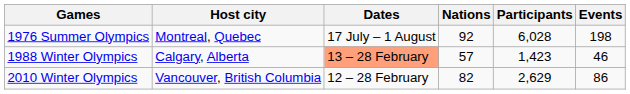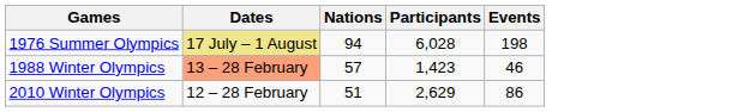- column: Host city | Montreal, Quebec | Calgary, Alberta | Vancouver, British Columbia
1976 Summer Olympics | Dates: no background -> khaki background
1976 Summer Olympics | Nations: 92 -> 94
2010 Winter Olympics | Nations: 82 -> 51
